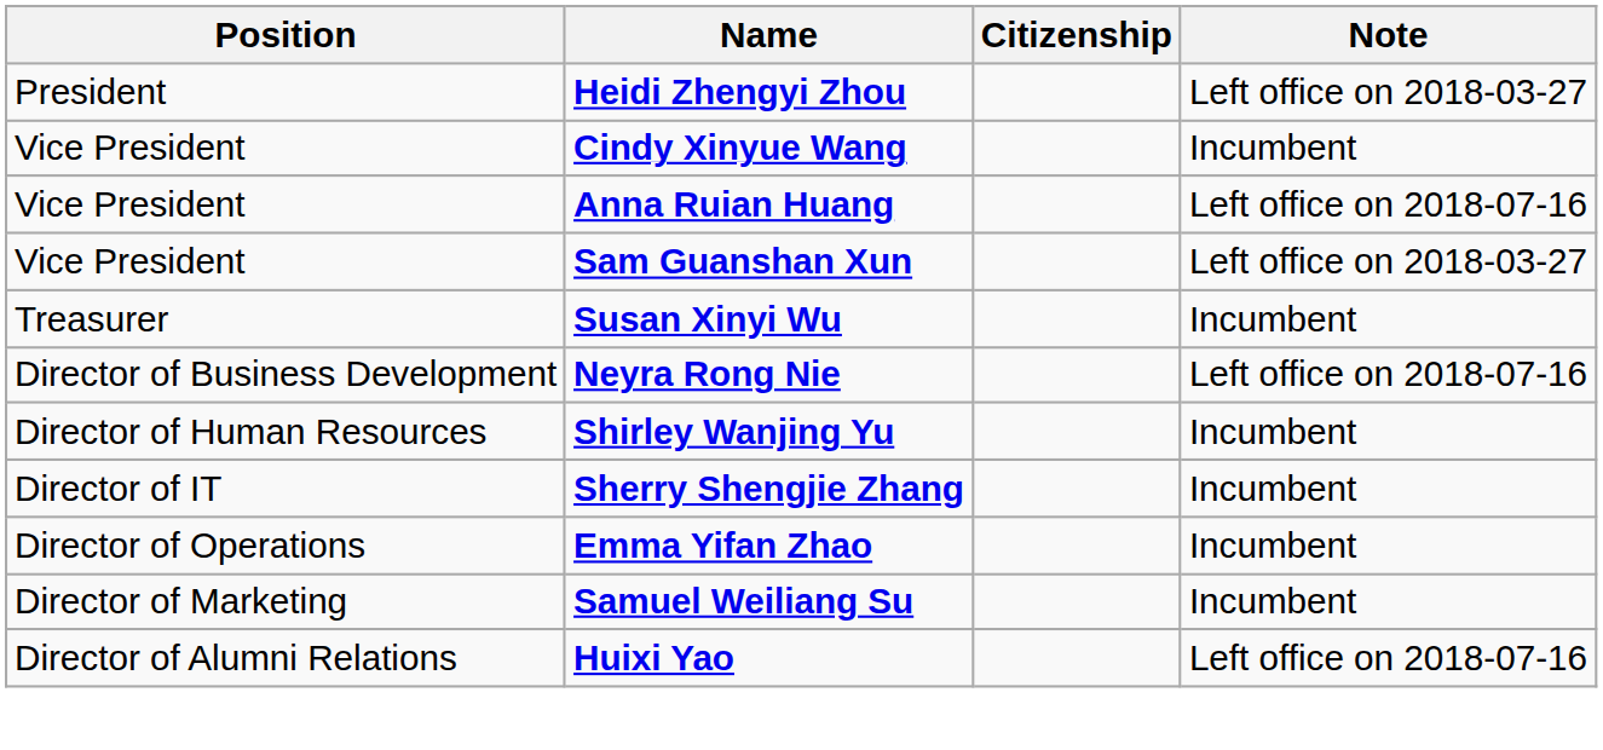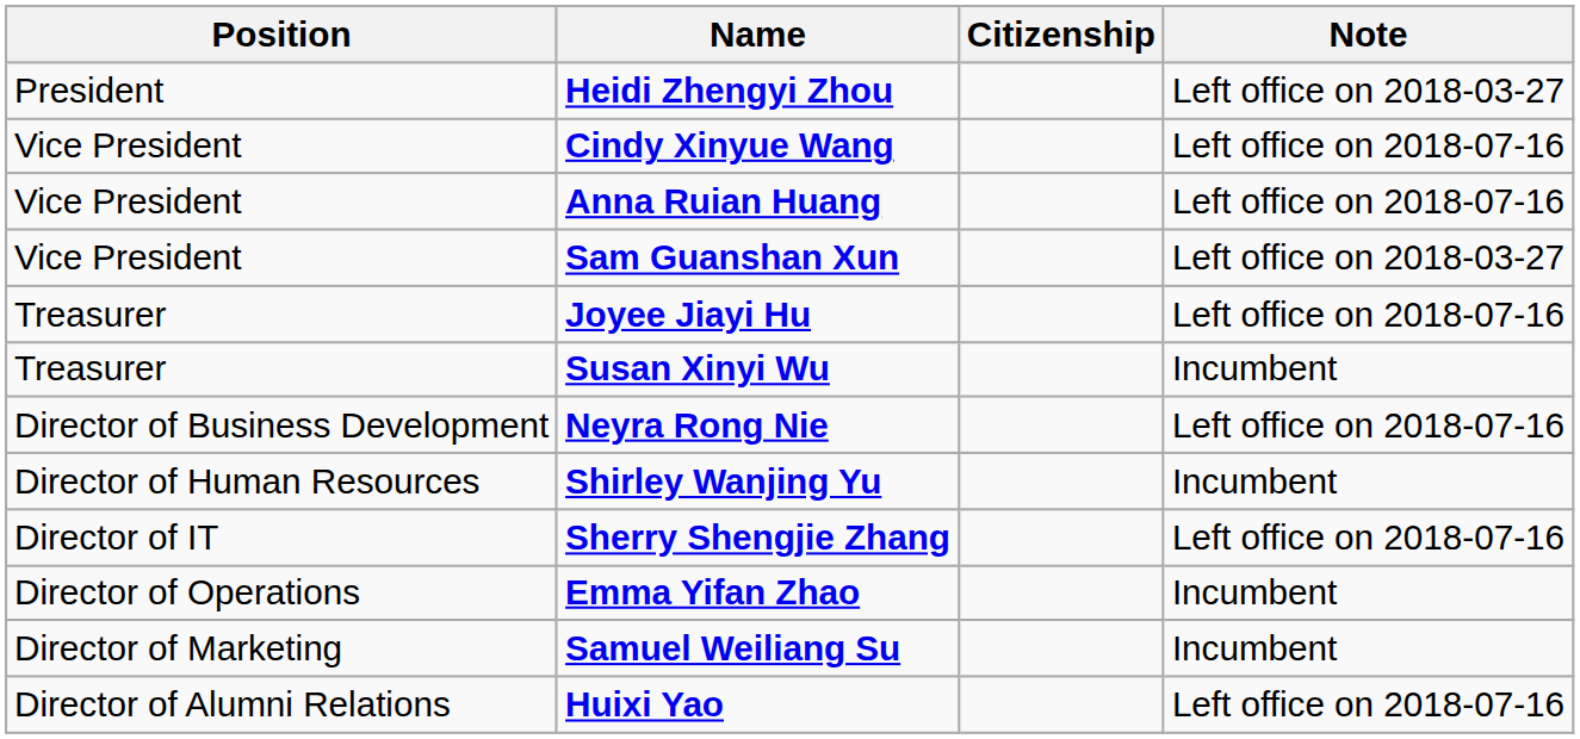Cindy Xinyue Wang | Note: Incumbent -> Left office on 2018-07-16
+ row: Treasurer | Joyee Jiayi Hu | Left office on 2018-07-16
Sherry Shengjie Zhang | Note: Incumbent -> Left office on 2018-07-16
